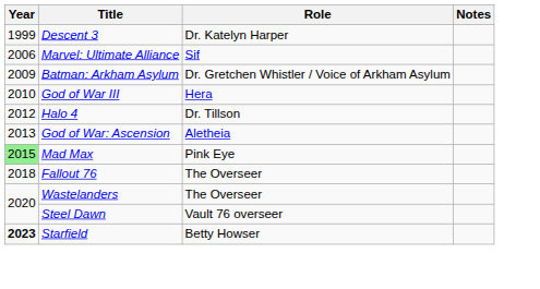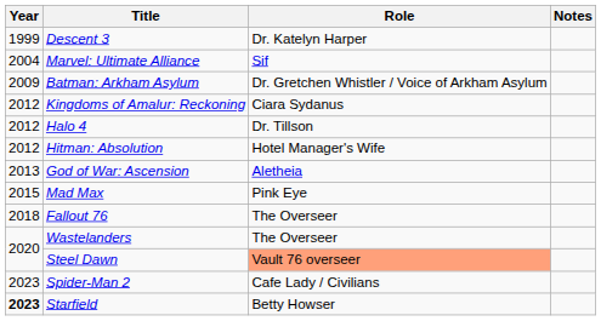Marvel: Ultimate Alliance | Year: 2006 -> 2004
- row: 2010 | God of War III | Hera
+ row: 2012 | Kingdoms of Amalur: Reckoning | Ciara Sydanus
+ row: 2012 | Hitman: Absolution | Hotel Manager's Wife
Mad Max | Year: lightgreen background -> no background
Steel Dawn | Role: no background -> lightsalmon background
+ row: 2023 | Spider-Man 2 | Cafe Lady / Civilians
